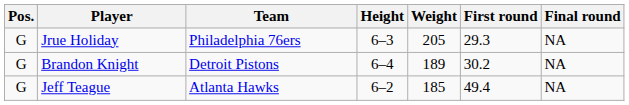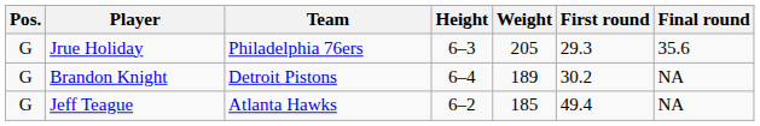Jrue Holiday | Final round: NA -> 35.6
